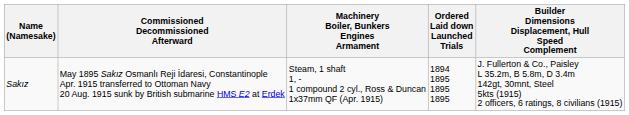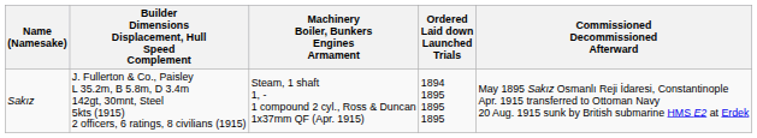columns swapped: Builder Dimensions Displacement, Hull Speed Complement <-> Commissioned Decommissioned Afterward
